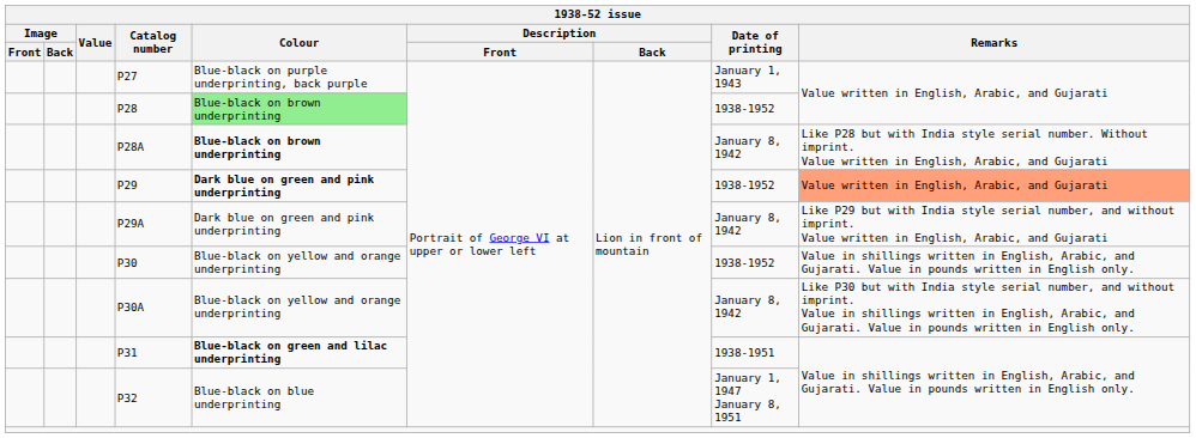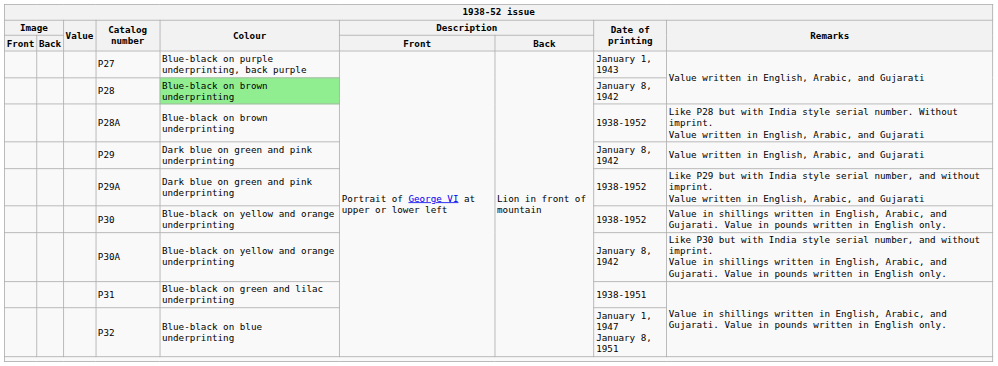P28 | Date of printing: 1938-1952 -> January 8, 1942
P28A | Colour: bold -> normal
P28A | Date of printing: January 8, 1942 -> 1938-1952
P29 | Colour: bold -> normal
P29 | Date of printing: 1938-1952 -> January 8, 1942
P29 | Remarks: lightsalmon background -> no background
P29A | Date of printing: January 8, 1942 -> 1938-1952
P31 | Colour: bold -> normal
